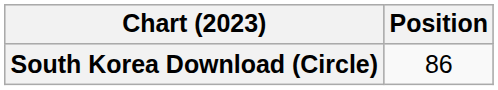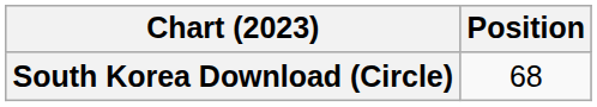South Korea Download (Circle) | Position: 86 -> 68
